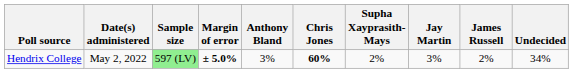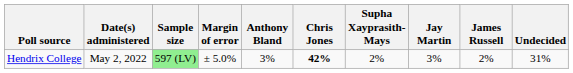Hendrix College | Margin of error: bold -> normal
Hendrix College | Chris Jones: 60% -> 42%
Hendrix College | Undecided: 34% -> 31%
